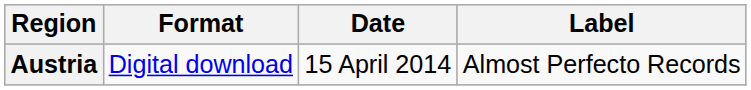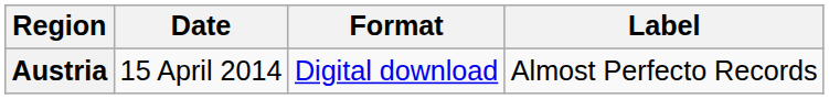columns swapped: Date <-> Format
